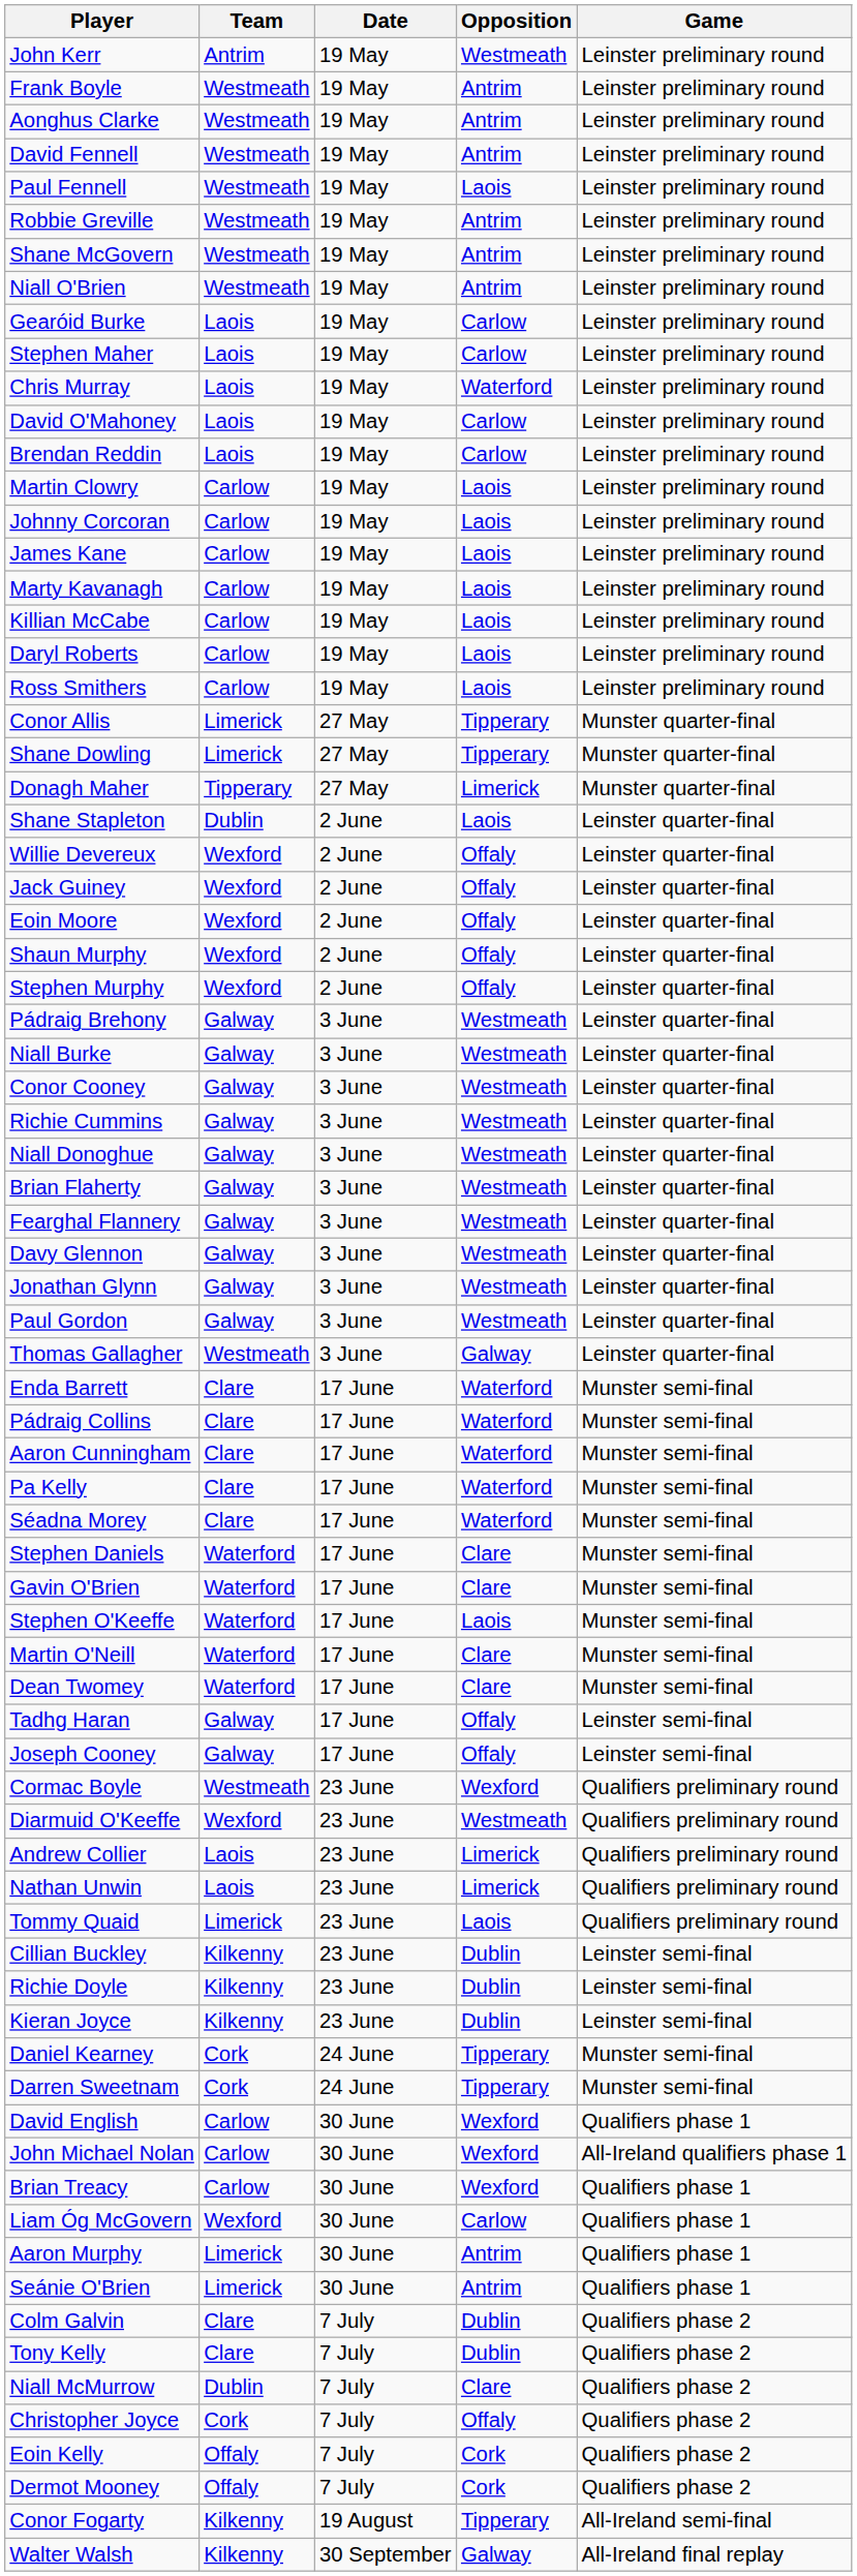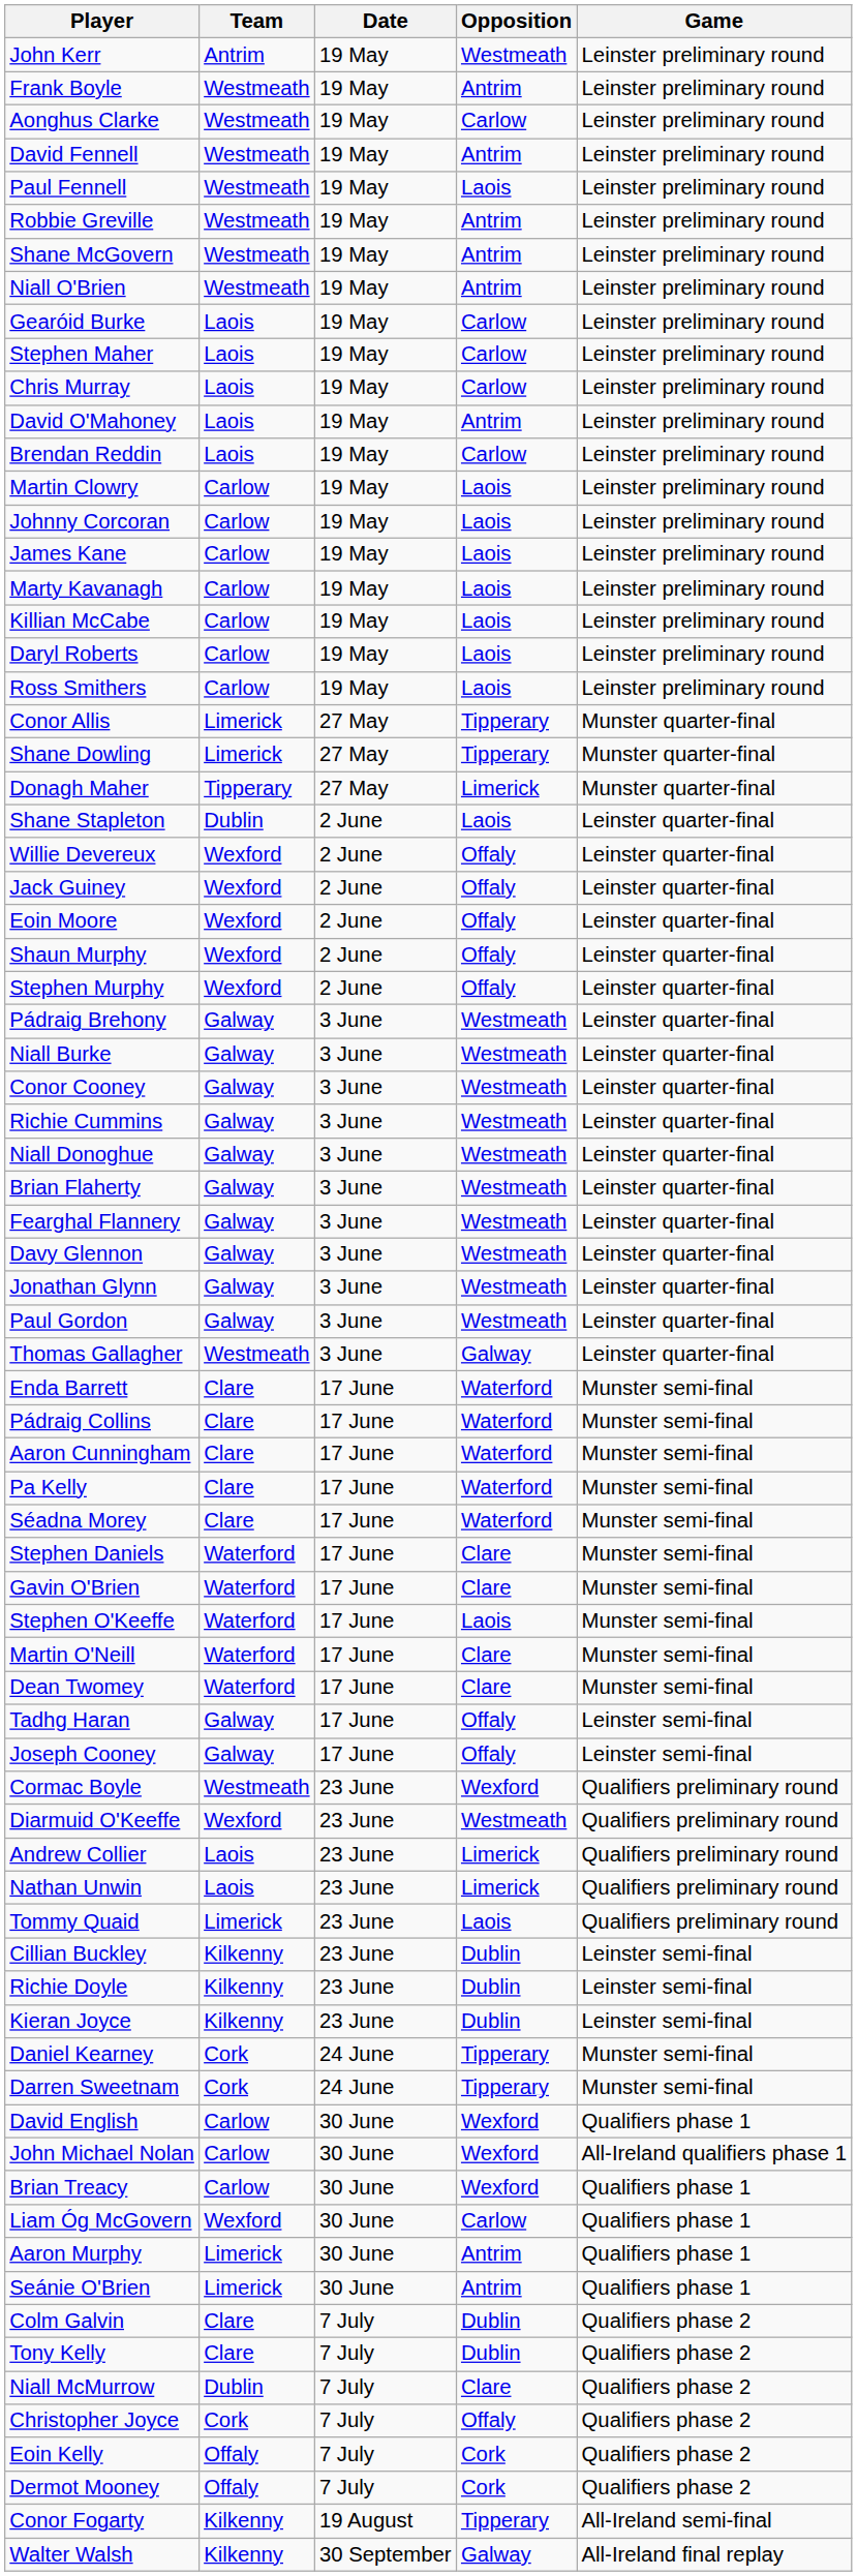Aonghus Clarke | Opposition: Antrim -> Carlow
Chris Murray | Opposition: Waterford -> Carlow
David O'Mahoney | Opposition: Carlow -> Antrim
